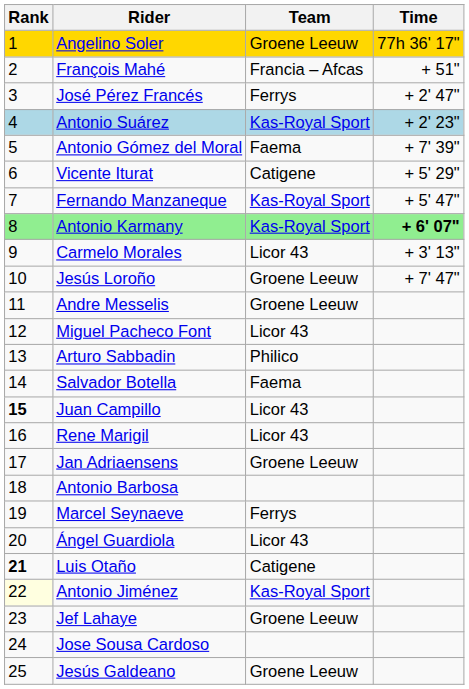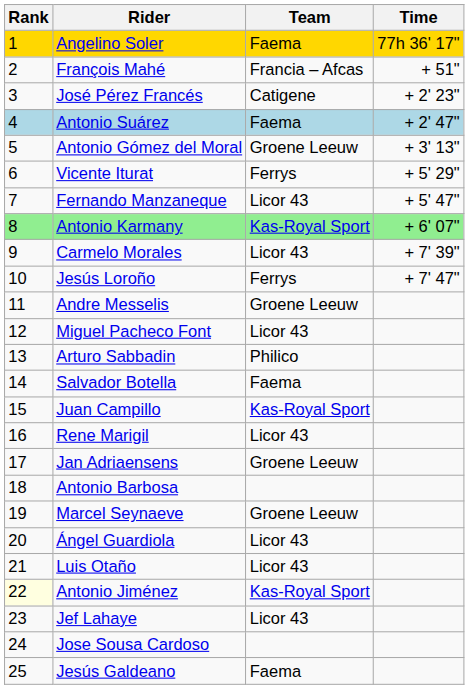Angelino Soler | Team: Groene Leeuw -> Faema
José Pérez Francés | Team: Ferrys -> Catigene
José Pérez Francés | Time: + 2' 47" -> + 2' 23"
Antonio Suárez | Team: Kas-Royal Sport -> Faema
Antonio Suárez | Time: + 2' 23" -> + 2' 47"
Antonio Gómez del Moral | Team: Faema -> Groene Leeuw
Antonio Gómez del Moral | Time: + 7' 39" -> + 3' 13"
Vicente Iturat | Team: Catigene -> Ferrys
Fernando Manzaneque | Team: Kas-Royal Sport -> Licor 43
Antonio Karmany | Time: bold -> normal
Carmelo Morales | Time: + 3' 13" -> + 7' 39"
Jesús Loroño | Team: Groene Leeuw -> Ferrys
Juan Campillo | Rank: bold -> normal
Juan Campillo | Team: Licor 43 -> Kas-Royal Sport
Marcel Seynaeve | Team: Ferrys -> Groene Leeuw
Luis Otaño | Rank: bold -> normal
Luis Otaño | Team: Catigene -> Licor 43
Jef Lahaye | Team: Groene Leeuw -> Licor 43
Jesús Galdeano | Team: Groene Leeuw -> Faema
